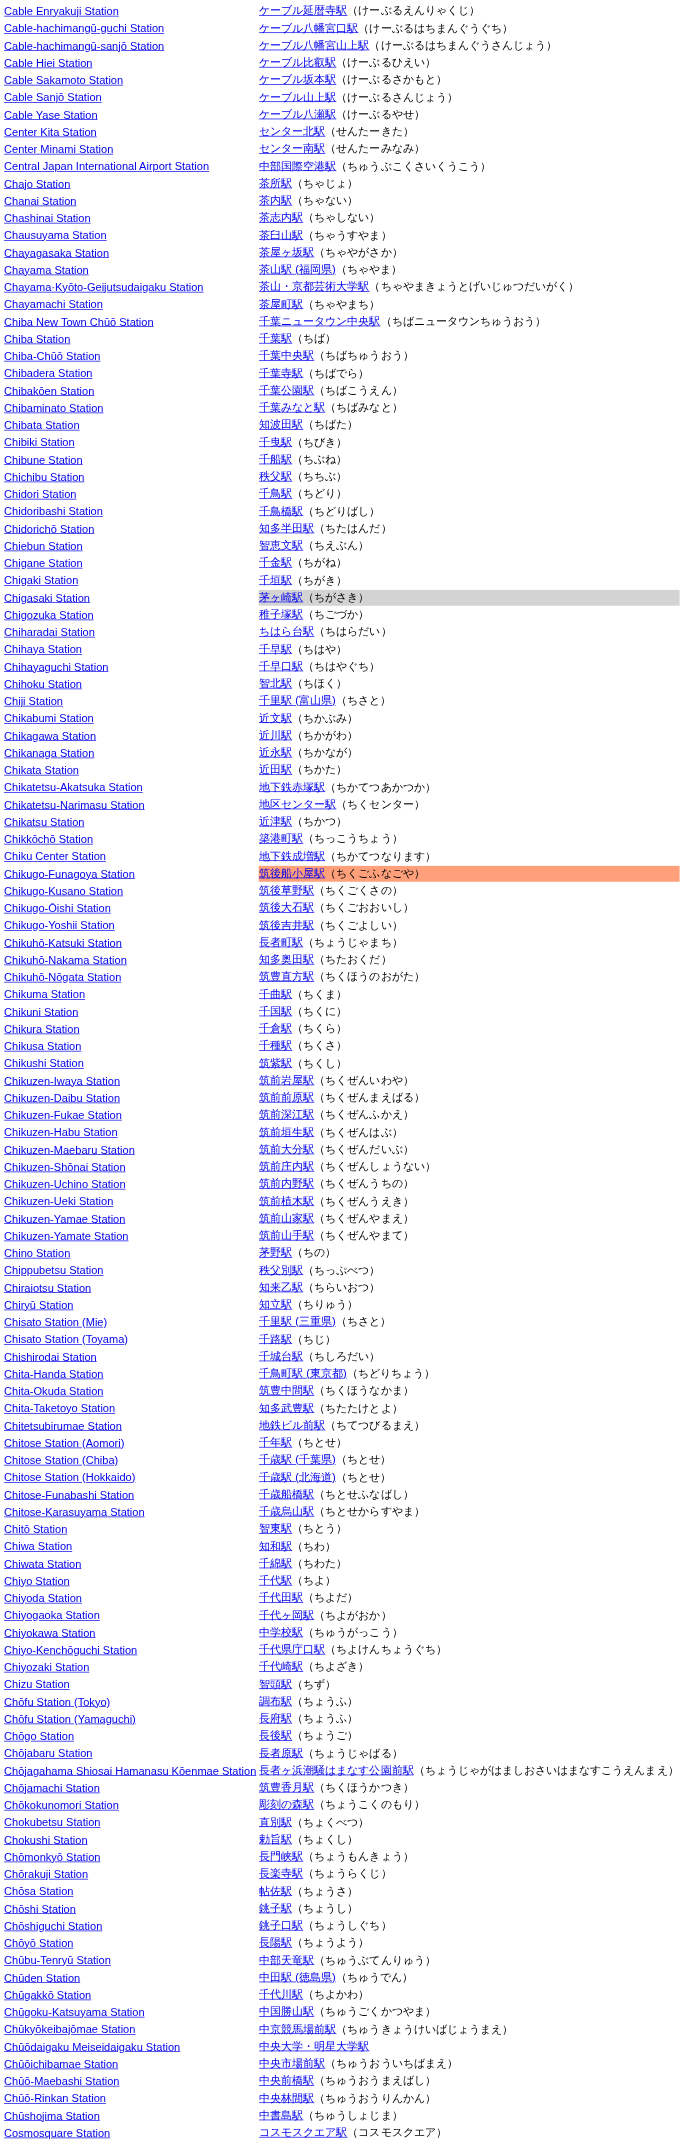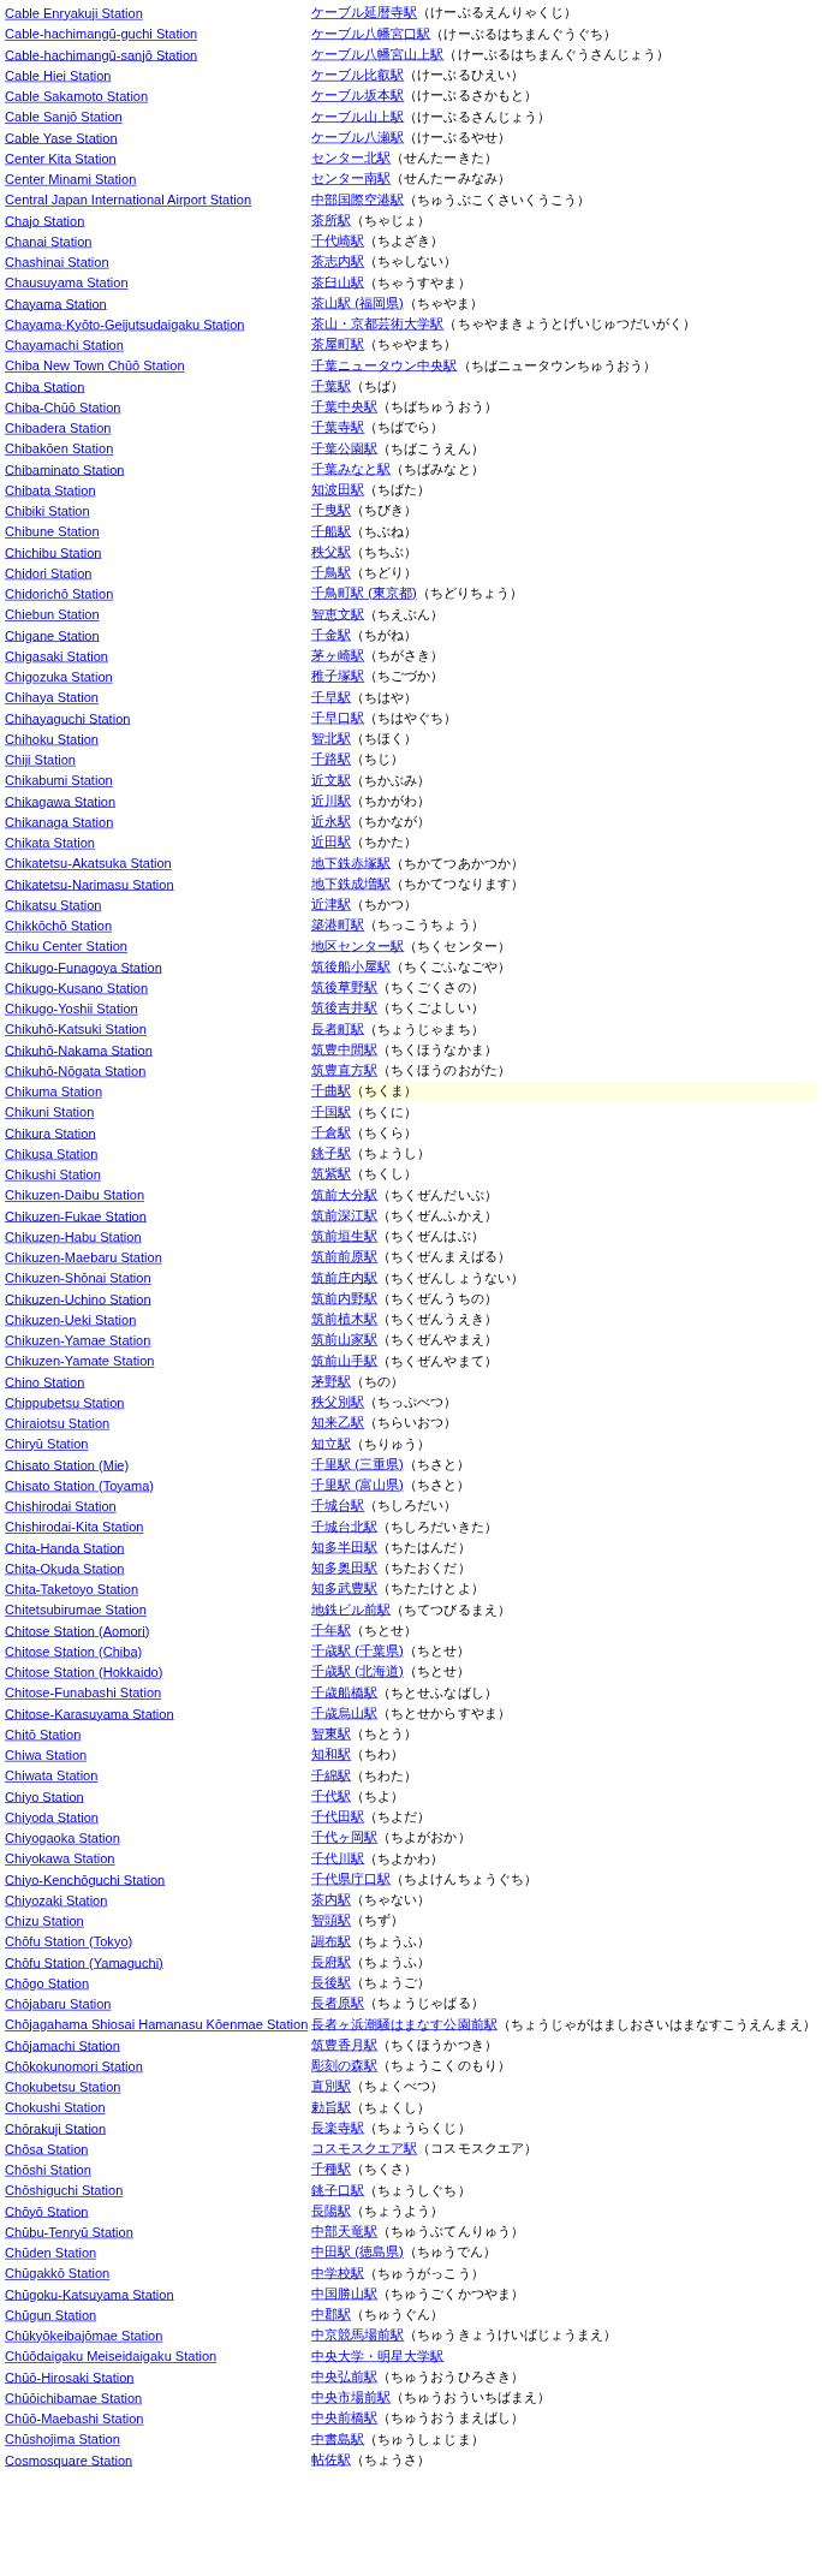Chanai Station | column 2: 茶内駅（ちゃない） -> 千代崎駅（ちよざき）
- row: Chayagasaka Station | 茶屋ヶ坂駅（ちゃやがさか）
- row: Chidoribashi Station | 千鳥橋駅（ちどりばし）
Chidorichō Station | column 2: 知多半田駅（ちたはんだ） -> 千鳥町駅 (東京都)（ちどりちょう）
- row: Chigaki Station | 千垣駅（ちがき）
Chigasaki Station | column 2: lightgrey background -> no background
- row: Chiharadai Station | ちはら台駅（ちはらだい）
Chiji Station | column 2: 千里駅 (富山県)（ちさと） -> 千路駅（ちじ）
Chikatetsu-Narimasu Station | column 2: 地区センター駅（ちくセンター） -> 地下鉄成増駅（ちかてつなります）
Chiku Center Station | column 2: 地下鉄成増駅（ちかてつなります） -> 地区センター駅（ちくセンター）
Chikugo-Funagoya Station | column 2: lightsalmon background -> no background
- row: Chikugo-Ōishi Station | 筑後大石駅（ちくごおおいし）
Chikuhō-Nakama Station | column 2: 知多奥田駅（ちたおくだ） -> 筑豊中間駅（ちくほうなかま）
Chikuma Station | column 2: no background -> lightyellow background
Chikusa Station | column 2: 千種駅（ちくさ） -> 銚子駅（ちょうし）
- row: Chikuzen-Iwaya Station | 筑前岩屋駅（ちくぜんいわや）
Chikuzen-Daibu Station | column 2: 筑前前原駅（ちくぜんまえばる） -> 筑前大分駅（ちくぜんだいぶ）
Chikuzen-Maebaru Station | column 2: 筑前大分駅（ちくぜんだいぶ） -> 筑前前原駅（ちくぜんまえばる）
Chisato Station (Toyama) | column 2: 千路駅（ちじ） -> 千里駅 (富山県)（ちさと）
+ row: Chishirodai-Kita Station | 千城台北駅（ちしろだいきた）
Chita-Handa Station | column 2: 千鳥町駅 (東京都)（ちどりちょう） -> 知多半田駅（ちたはんだ）
Chita-Okuda Station | column 2: 筑豊中間駅（ちくほうなかま） -> 知多奥田駅（ちたおくだ）
Chiyokawa Station | column 2: 中学校駅（ちゅうがっこう） -> 千代川駅（ちよかわ）
Chiyozaki Station | column 2: 千代崎駅（ちよざき） -> 茶内駅（ちゃない）
- row: Chōmonkyō Station | 長門峡駅（ちょうもんきょう）
Chōsa Station | column 2: 帖佐駅（ちょうさ） -> コスモスクエア駅（コスモスクエア）
Chōshi Station | column 2: 銚子駅（ちょうし） -> 千種駅（ちくさ）
Chūgakkō Station | column 2: 千代川駅（ちよかわ） -> 中学校駅（ちゅうがっこう）
+ row: Chūgun Station | 中郡駅（ちゅうぐん）
+ row: Chūō-Hirosaki Station | 中央弘前駅（ちゅうおうひろさき）
- row: Chūō-Rinkan Station | 中央林間駅（ちゅうおうりんかん）
Cosmosquare Station | column 2: コスモスクエア駅（コスモスクエア） -> 帖佐駅（ちょうさ）
